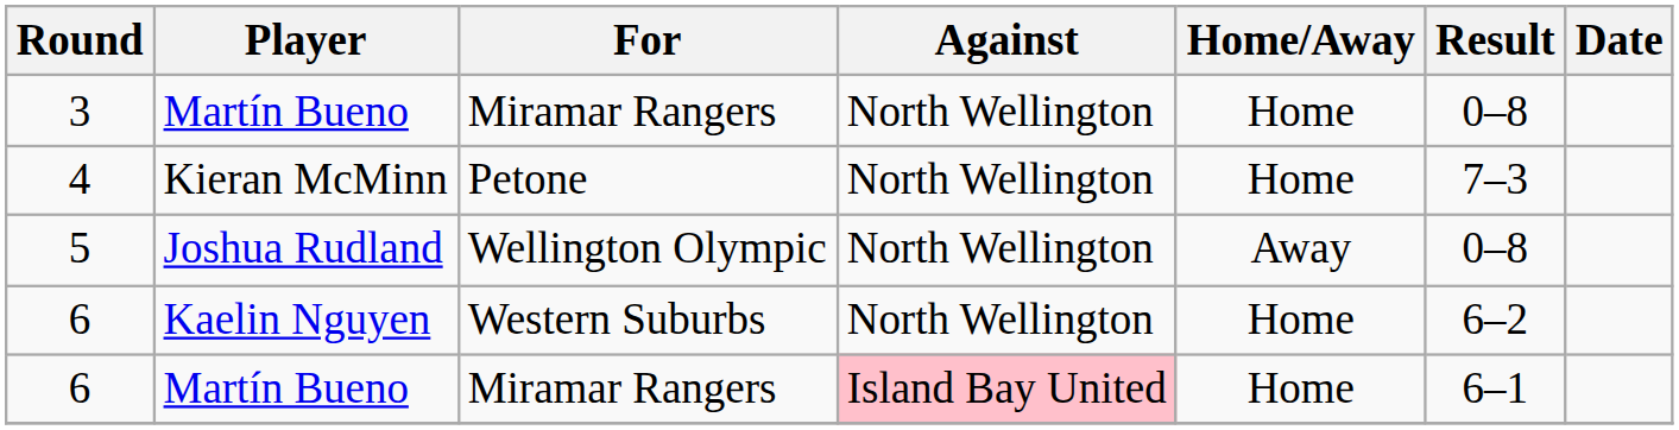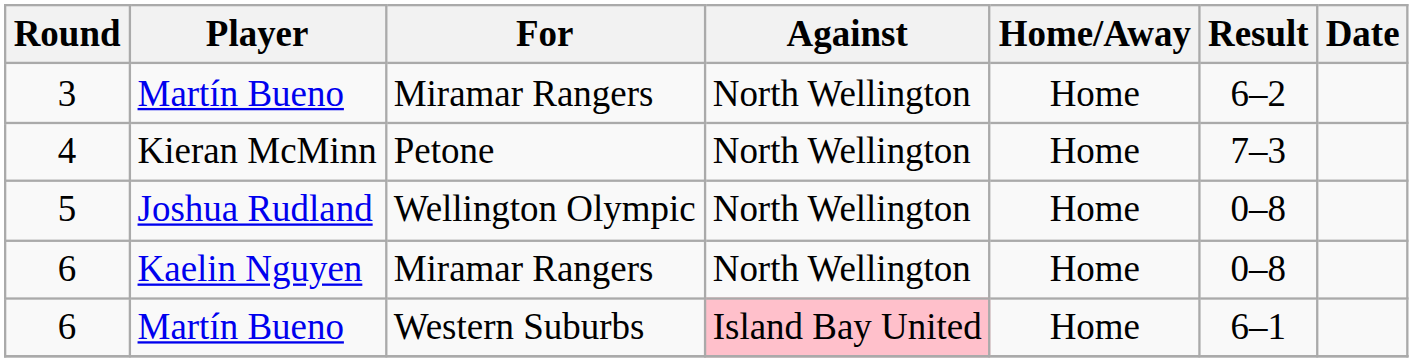3 | Result: 0–8 -> 6–2
5 | Home/Away: Away -> Home
6 / Kaelin Nguyen | For: Western Suburbs -> Miramar Rangers
6 / Kaelin Nguyen | Result: 6–2 -> 0–8
6 / Martín Bueno | For: Miramar Rangers -> Western Suburbs
